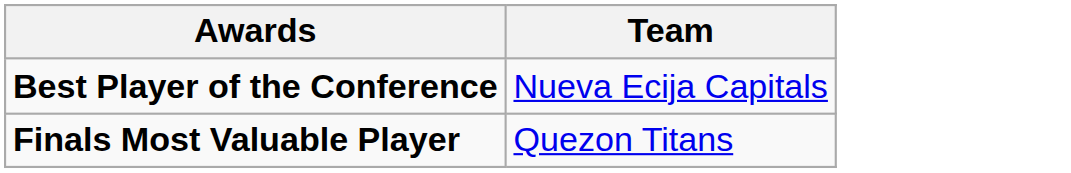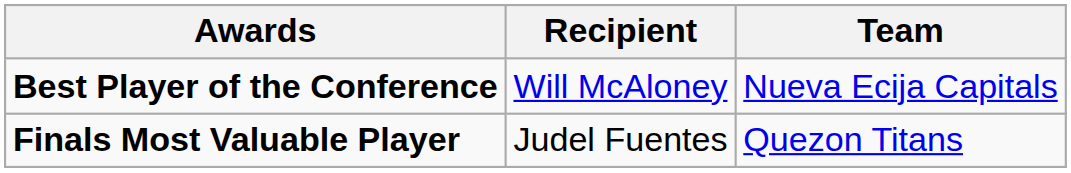+ column: Recipient | Will McAloney | Judel Fuentes
